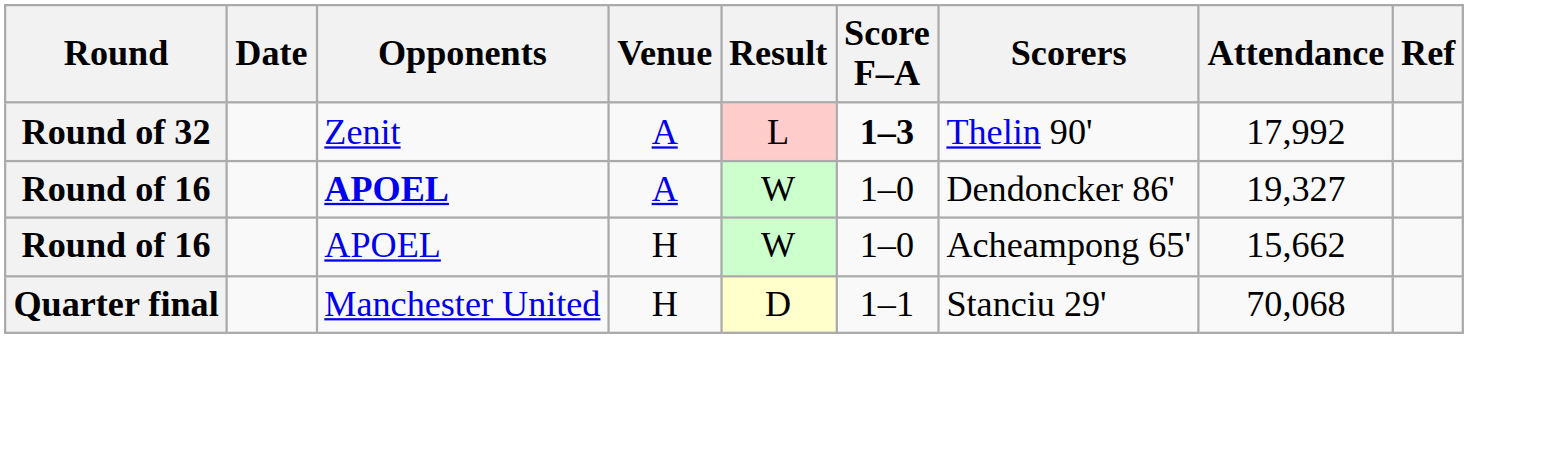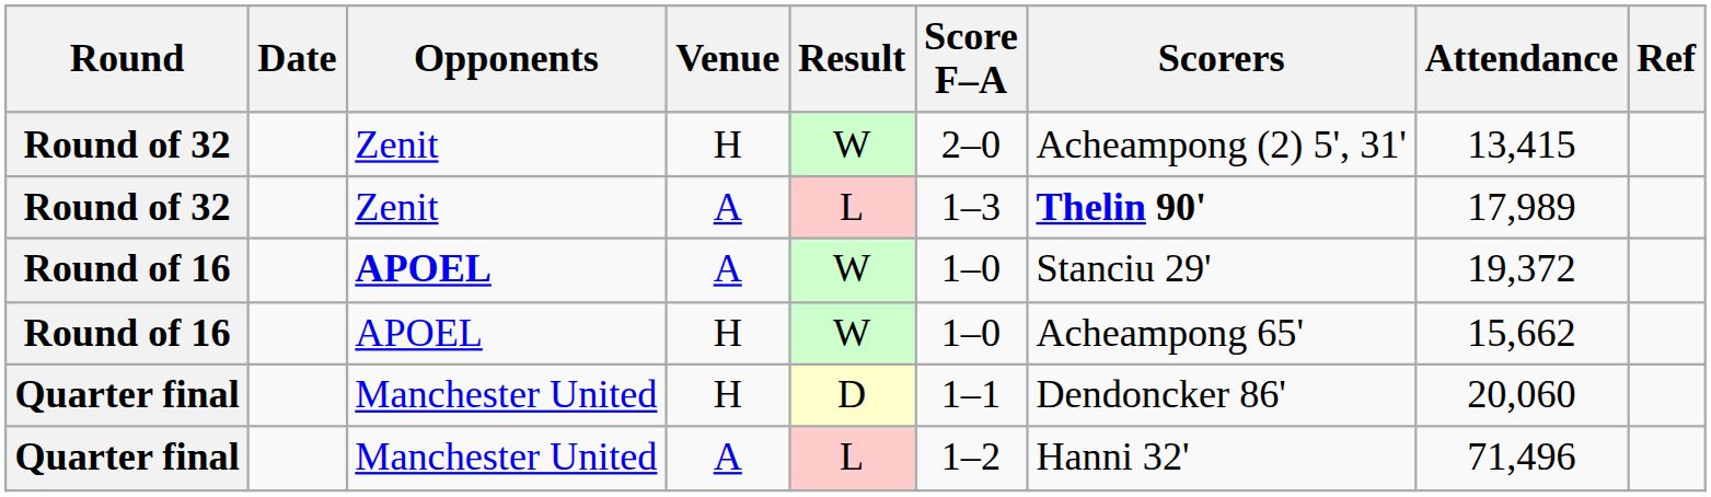+ row: Round of 32 | Zenit | H | W | 2–0 | Acheampong (2) 5', 31' | 13,415
Round of 32 / A | Score F–A: bold -> normal
Round of 32 / A | Scorers: normal -> bold
Round of 32 / A | Attendance: 17,992 -> 17,989
Round of 16 / A | Scorers: Dendoncker 86' -> Stanciu 29'
Round of 16 / A | Attendance: 19,327 -> 19,372
Quarter final / H | Scorers: Stanciu 29' -> Dendoncker 86'
Quarter final / H | Attendance: 70,068 -> 20,060
+ row: Quarter final | Manchester United | A | L | 1–2 | Hanni 32' | 71,496
